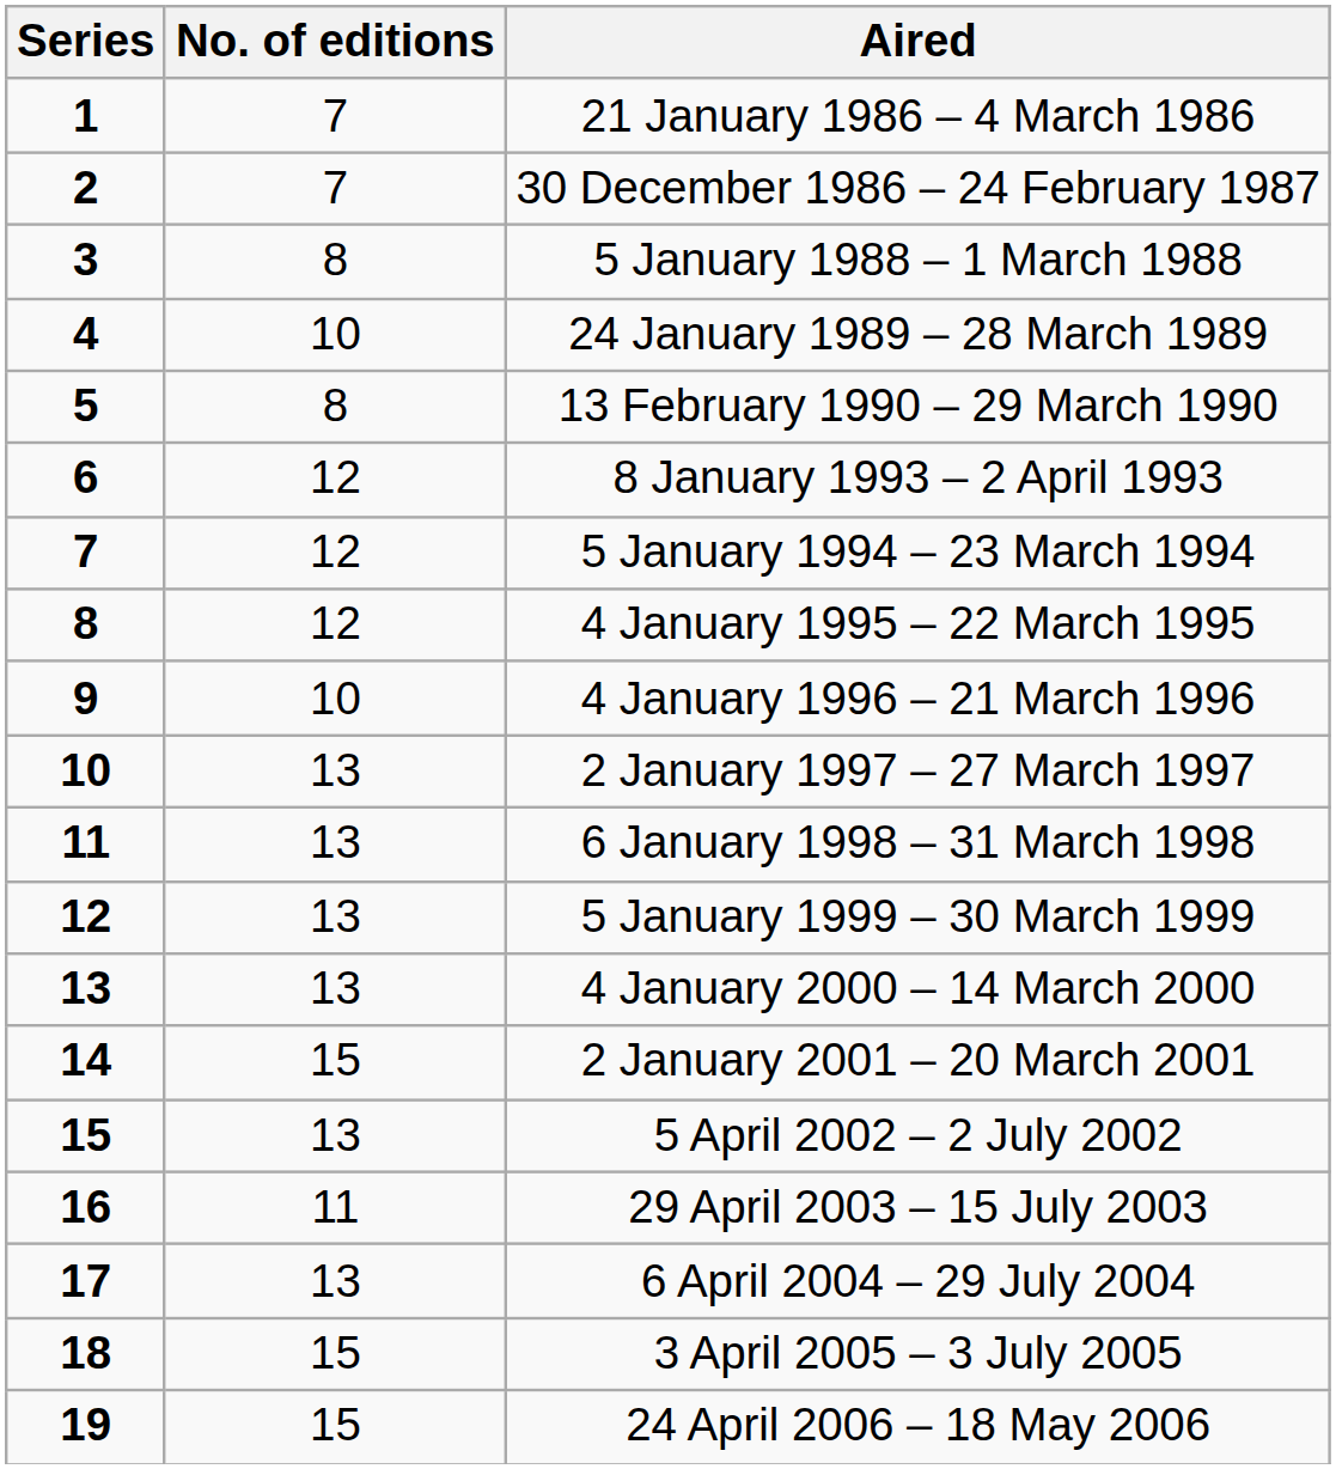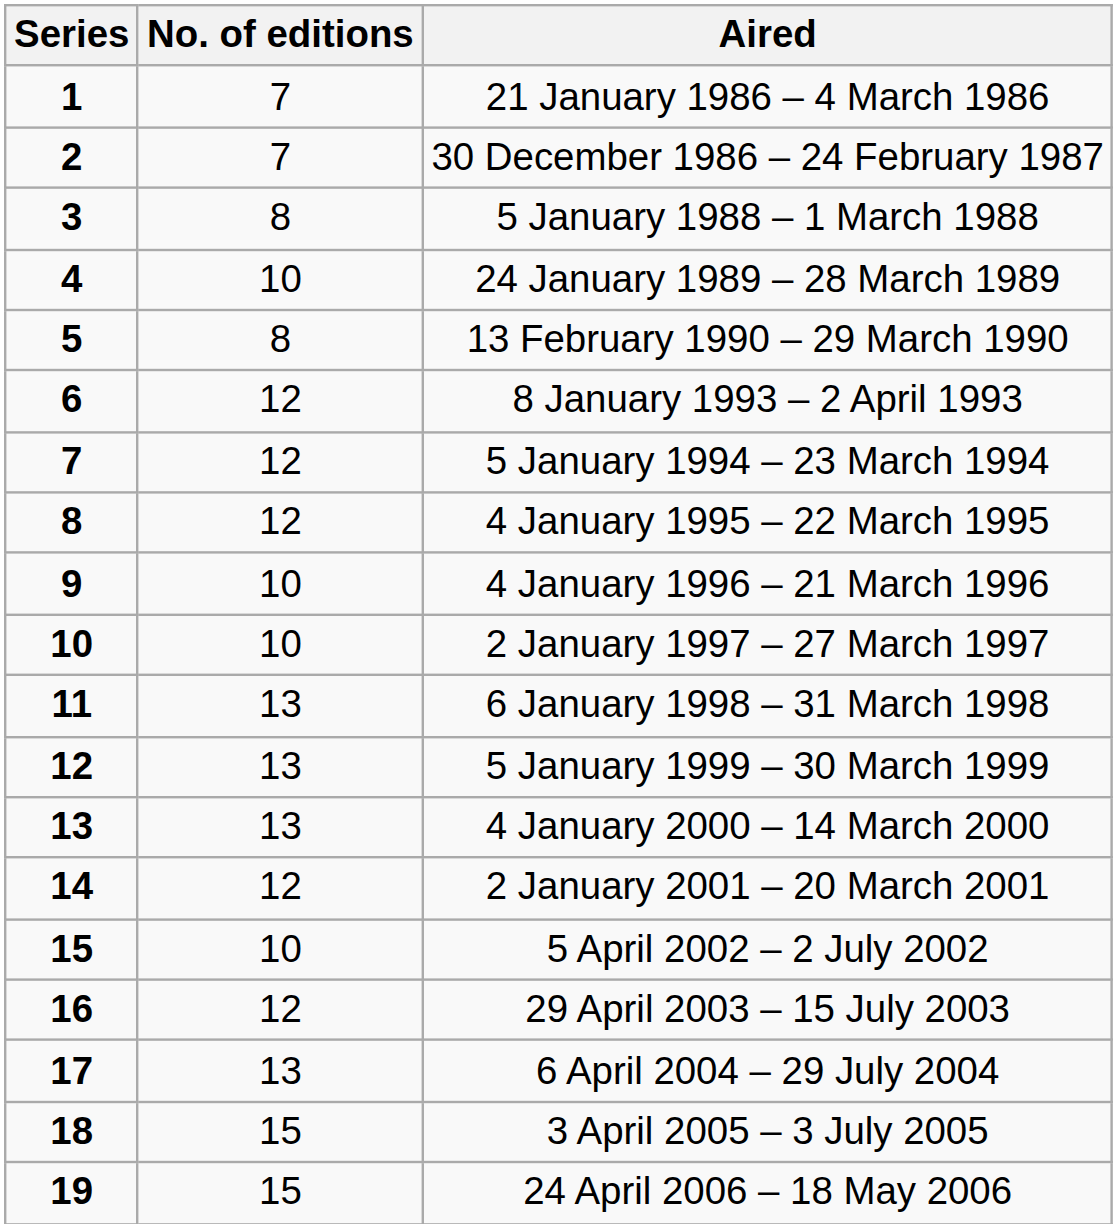2 January 1997 – 27 March 1997 | No. of editions: 13 -> 10
2 January 2001 – 20 March 2001 | No. of editions: 15 -> 12
5 April 2002 – 2 July 2002 | No. of editions: 13 -> 10
29 April 2003 – 15 July 2003 | No. of editions: 11 -> 12
